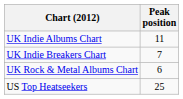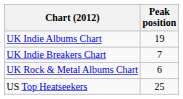UK Indie Albums Chart | Peak position: 11 -> 19
